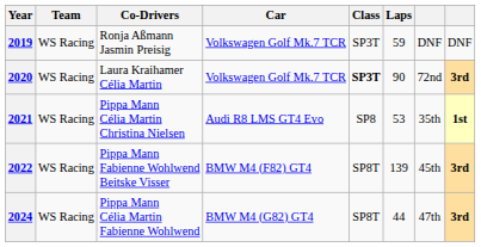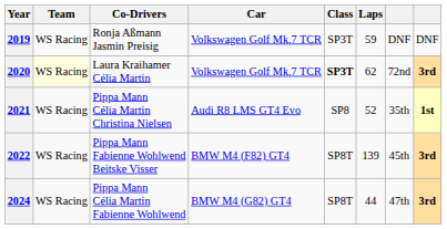2020 | Team: no background -> lightyellow background
2020 | Laps: 90 -> 62
2021 | Laps: 53 -> 52
